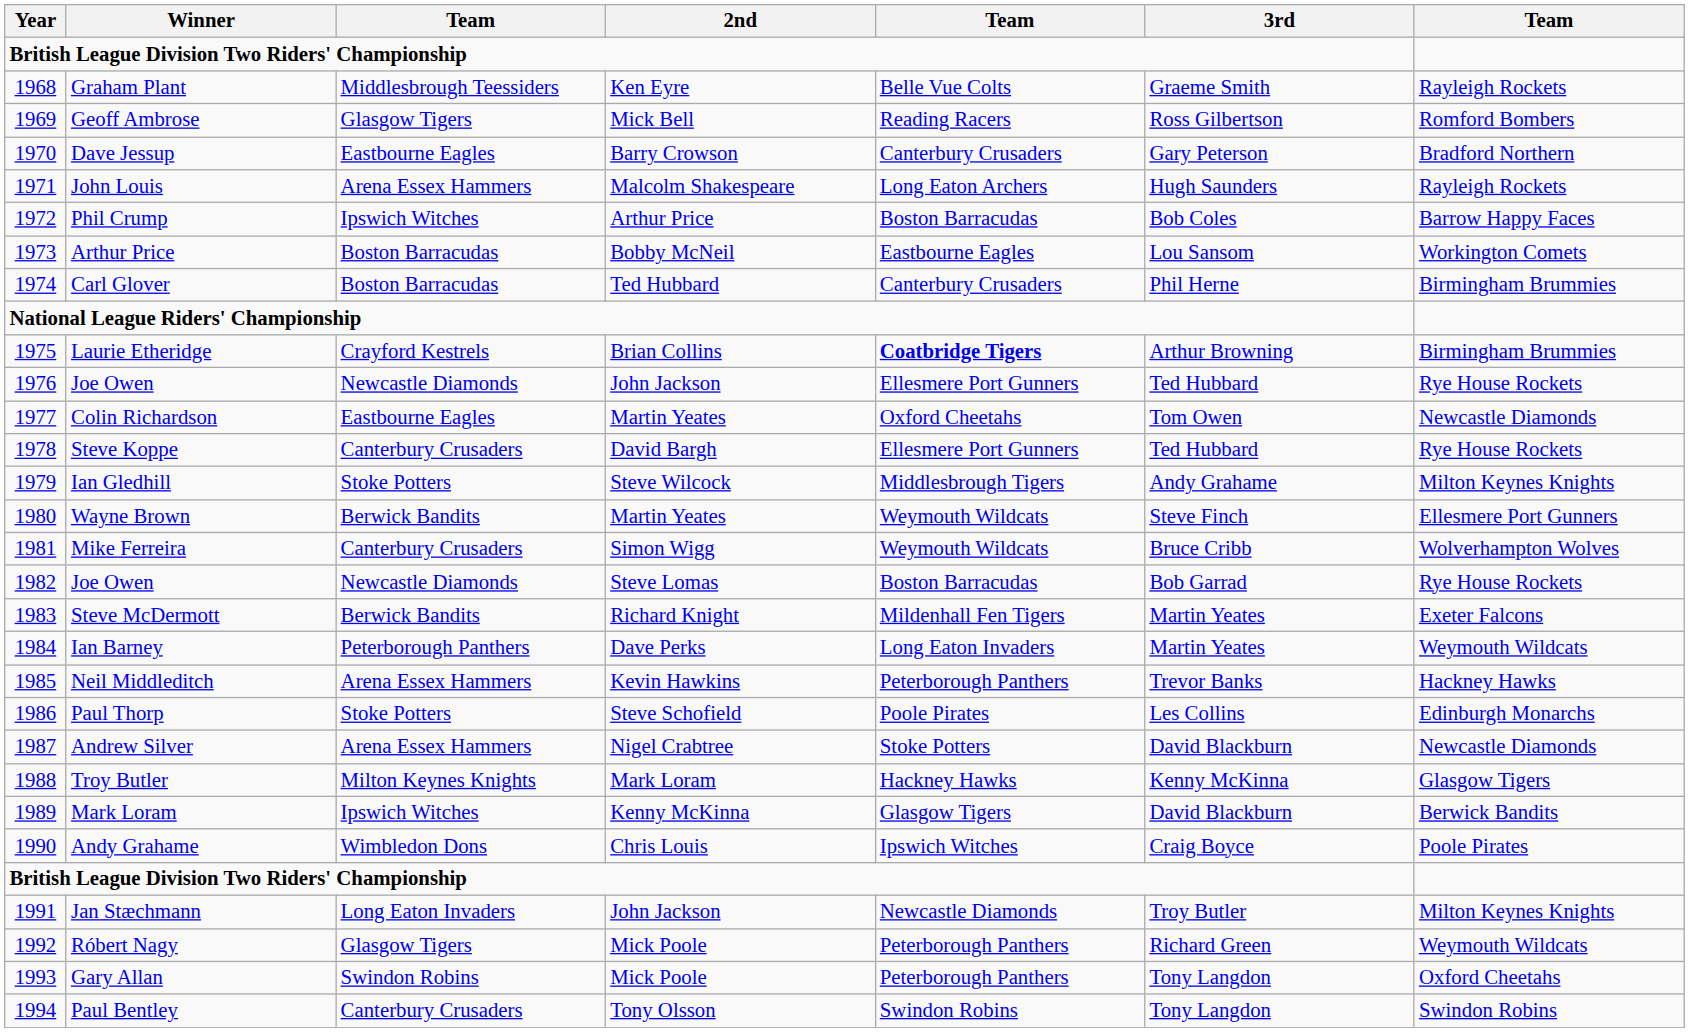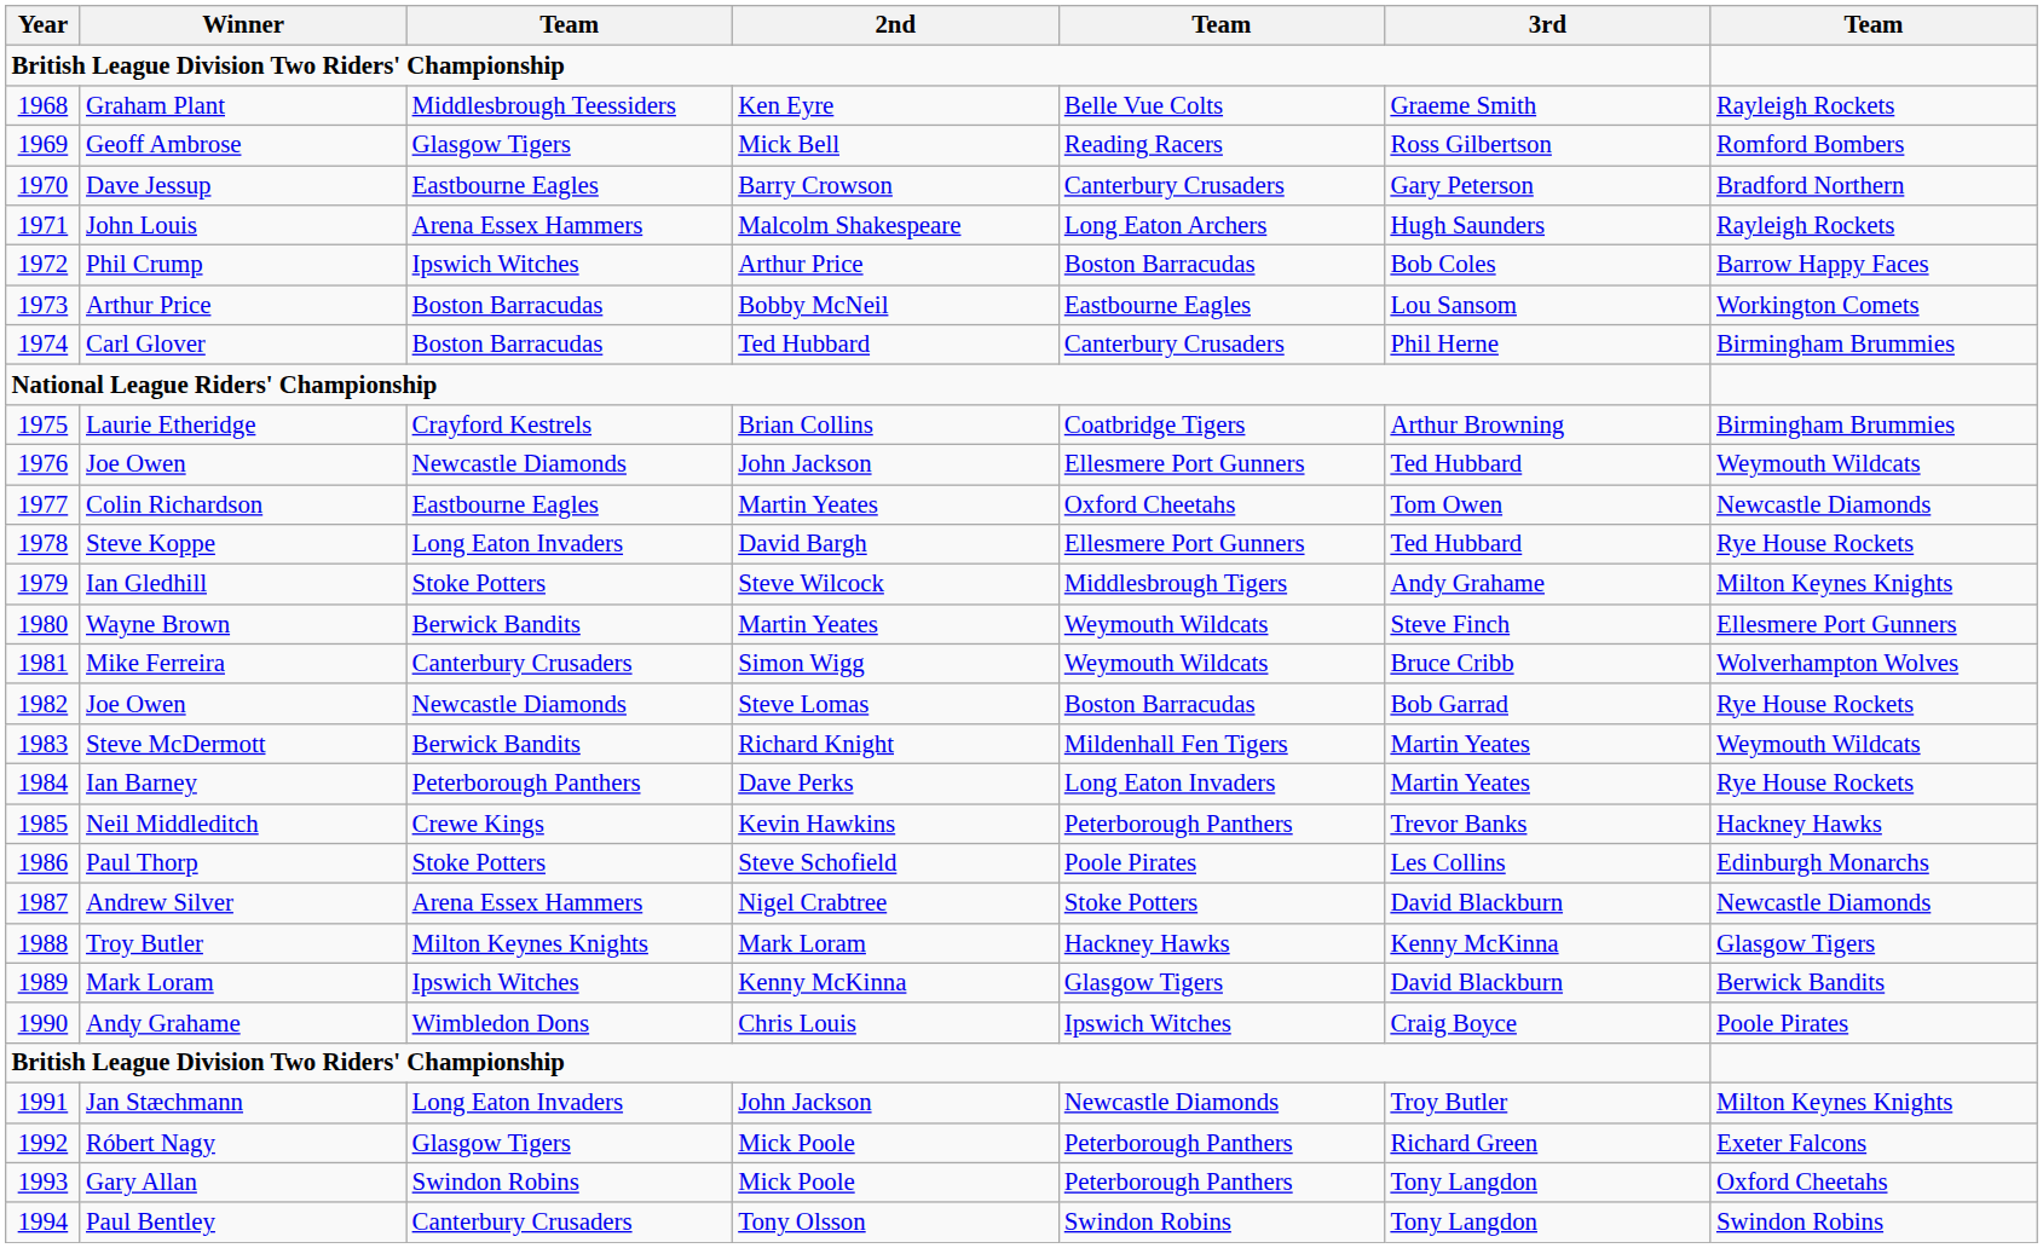Laurie Etheridge | column 5: bold -> normal
1976 / Joe Owen | column 7: Rye House Rockets -> Weymouth Wildcats
Steve Koppe | column 3: Canterbury Crusaders -> Long Eaton Invaders
Steve McDermott | column 7: Exeter Falcons -> Weymouth Wildcats
Ian Barney | column 7: Weymouth Wildcats -> Rye House Rockets
Neil Middleditch | column 3: Arena Essex Hammers -> Crewe Kings
Róbert Nagy | column 7: Weymouth Wildcats -> Exeter Falcons
